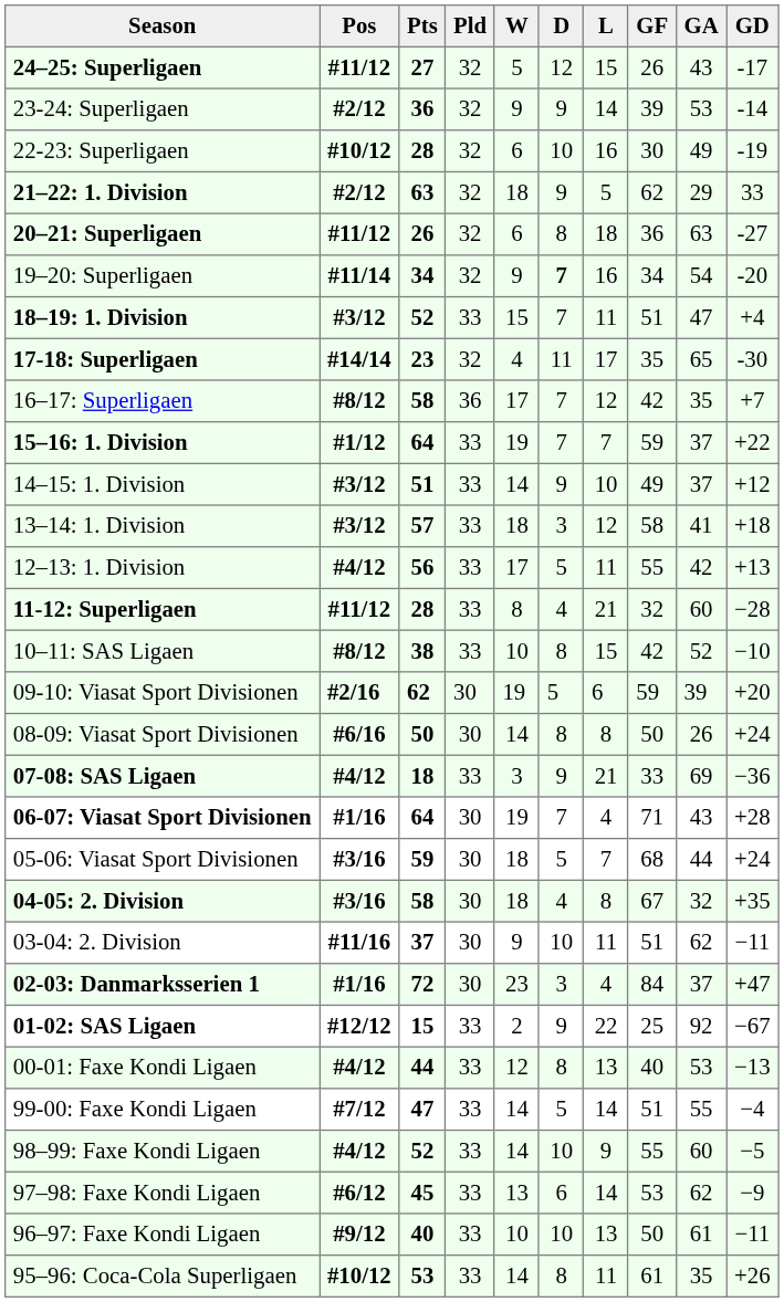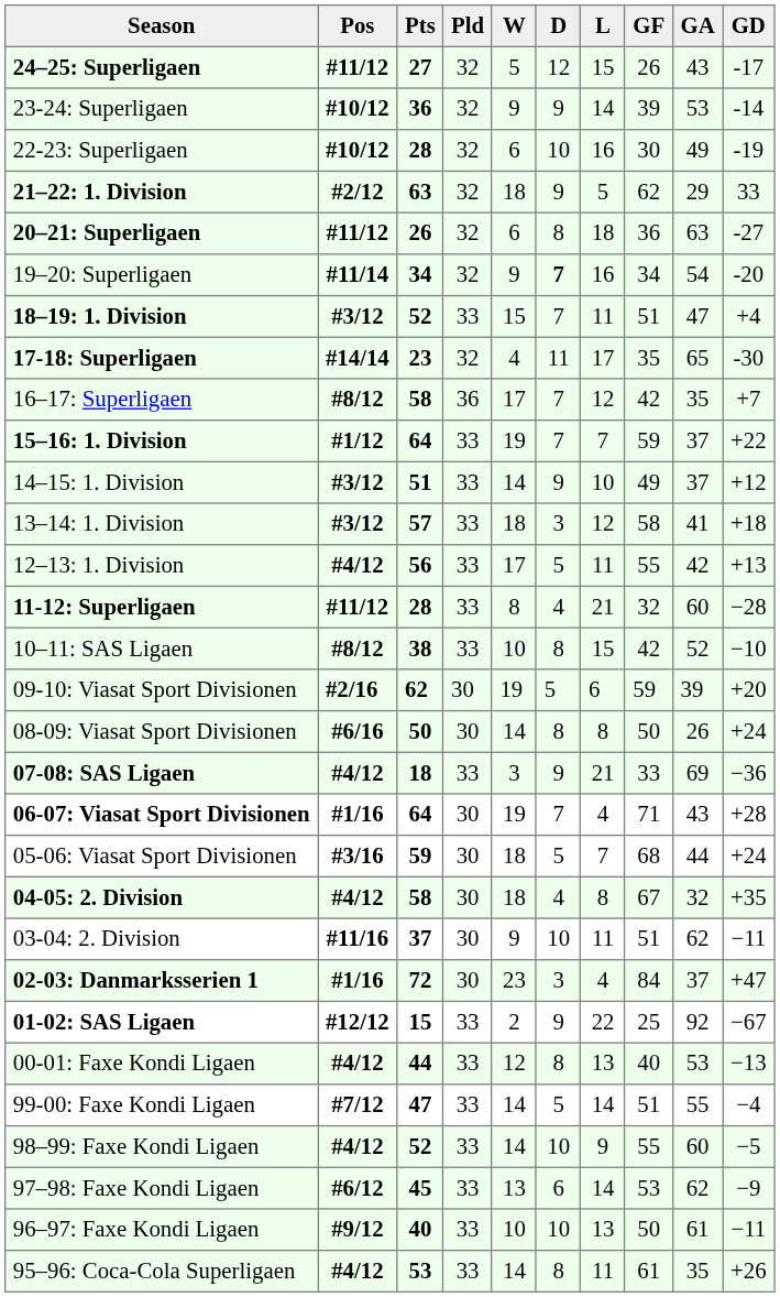23-24: Superligaen | Pos: #2/12 -> #10/12
04-05: 2. Division | Pos: #3/16 -> #4/12
95–96: Coca-Cola Superligaen | Pos: #10/12 -> #4/12
